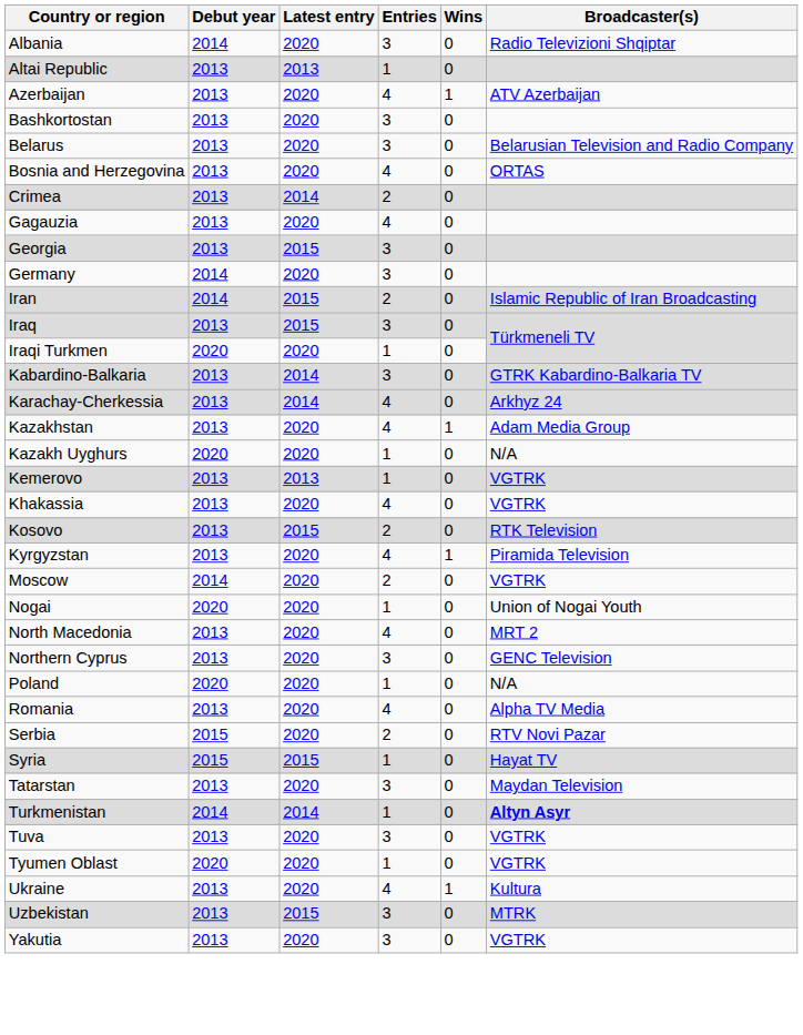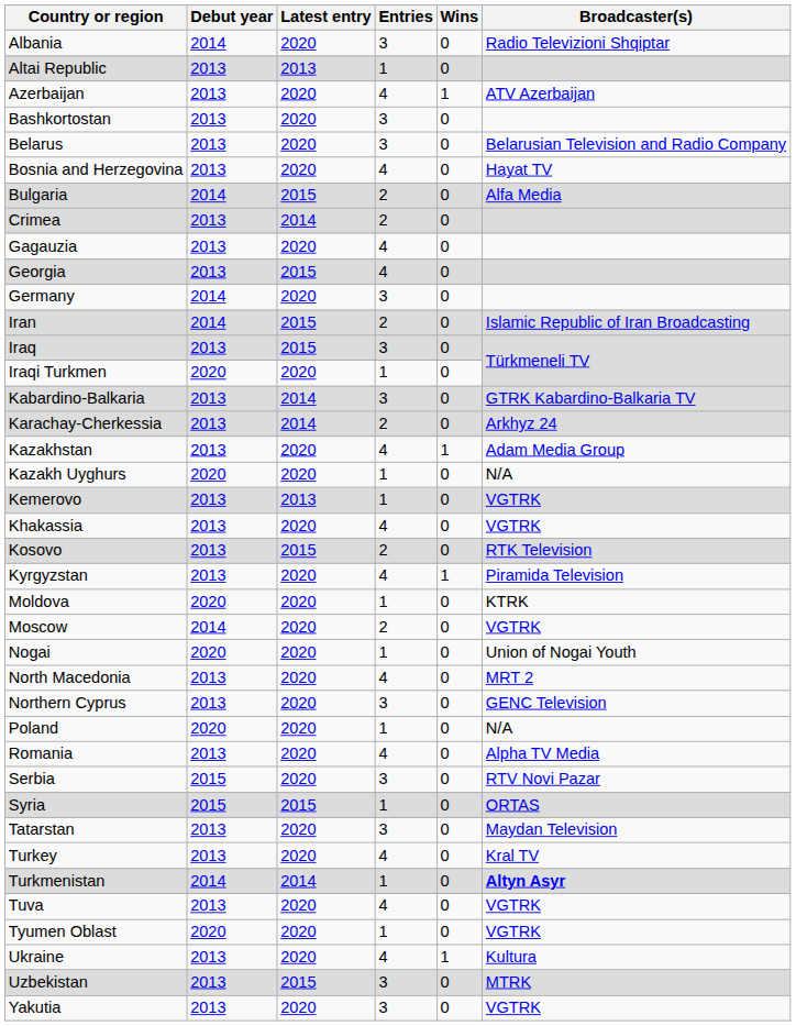Bosnia and Herzegovina | Broadcaster(s): ORTAS -> Hayat TV
+ row: Bulgaria | 2014 | 2015 | 2 | 0 | Alfa Media
Georgia | Entries: 3 -> 4
Karachay-Cherkessia | Entries: 4 -> 2
+ row: Moldova | 2020 | 2020 | 1 | 0 | KTRK
Serbia | Entries: 2 -> 3
Syria | Broadcaster(s): Hayat TV -> ORTAS
+ row: Turkey | 2013 | 2020 | 4 | 0 | Kral TV
Tuva | Entries: 3 -> 4
